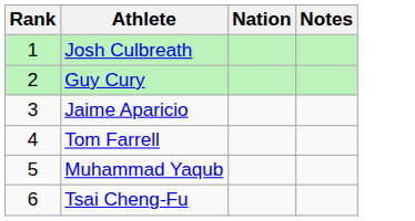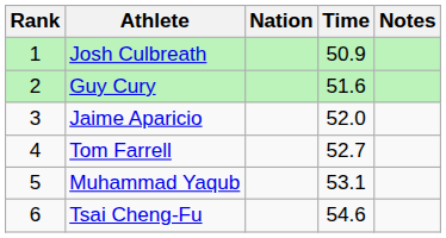+ column: Time | 50.9 | 51.6 | 52.0 | 52.7 | 53.1 | 54.6
